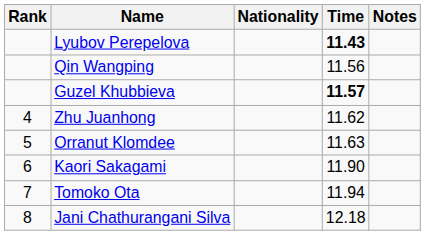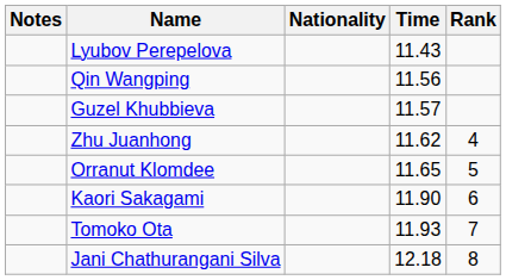columns swapped: Rank <-> Notes
Lyubov Perepelova | Time: bold -> normal
Guzel Khubbieva | Time: bold -> normal
Orranut Klomdee | Time: 11.63 -> 11.65
Tomoko Ota | Time: 11.94 -> 11.93
